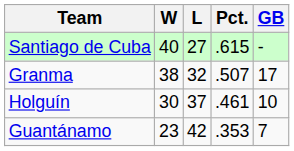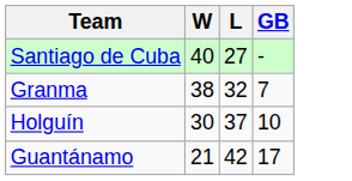- column: Pct. | .615 | .507 | .461 | .353
Granma | GB: 17 -> 7
Guantánamo | W: 23 -> 21
Guantánamo | GB: 7 -> 17
